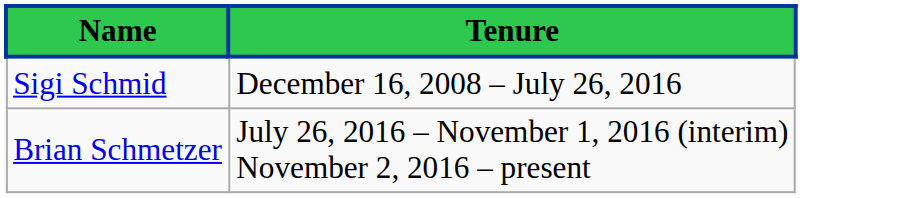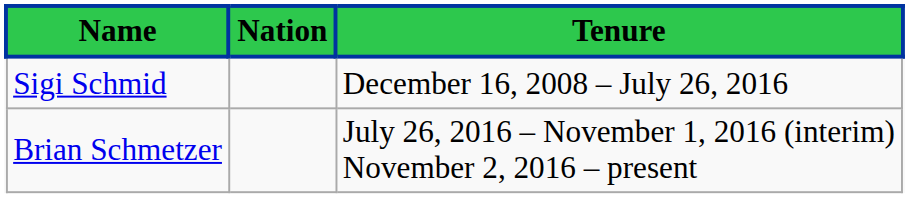+ column: Nation
